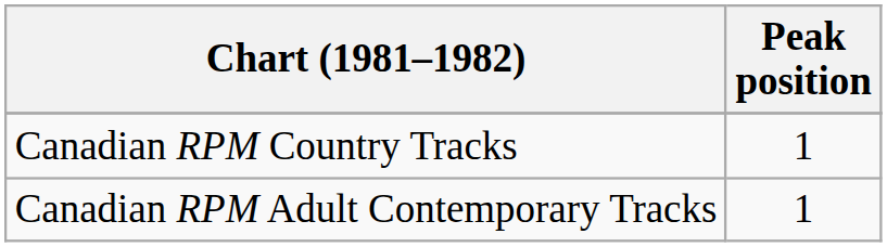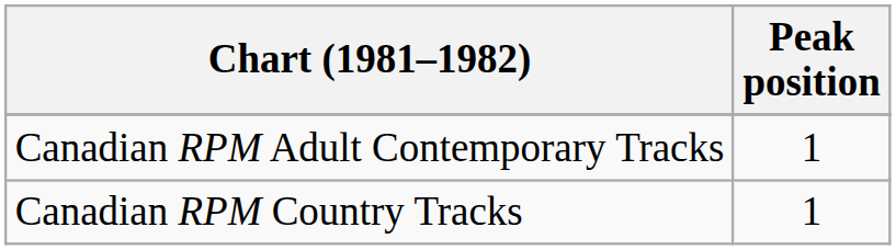rows swapped: Canadian RPM Adult Contemporary Tracks <-> Canadian RPM Country Tracks
